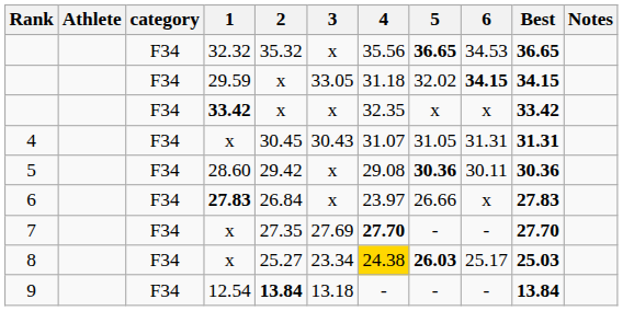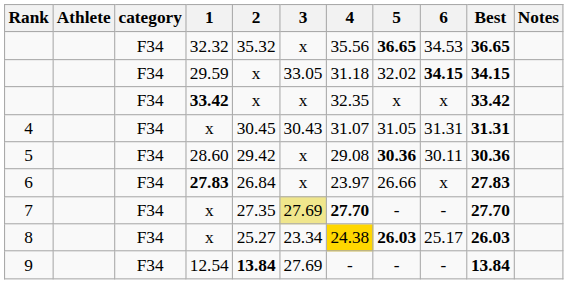7 | 3: no background -> khaki background
8 | Best: 25.03 -> 26.03
9 | 3: 13.18 -> 27.69
